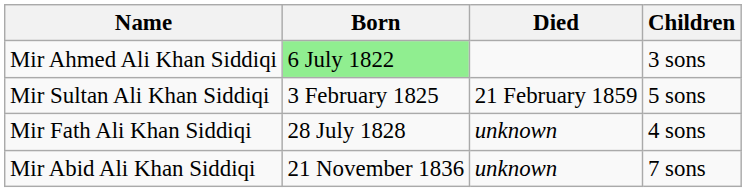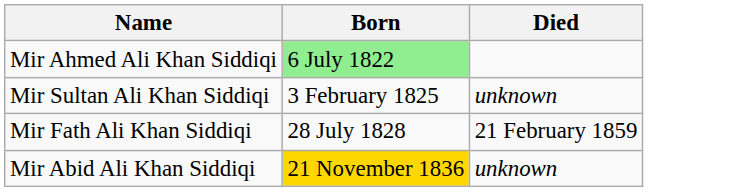- column: Children | 3 sons | 5 sons | 4 sons | 7 sons
Mir Sultan Ali Khan Siddiqi | Died: 21 February 1859 -> unknown
Mir Fath Ali Khan Siddiqi | Died: unknown -> 21 February 1859
Mir Abid Ali Khan Siddiqi | Born: no background -> gold background
